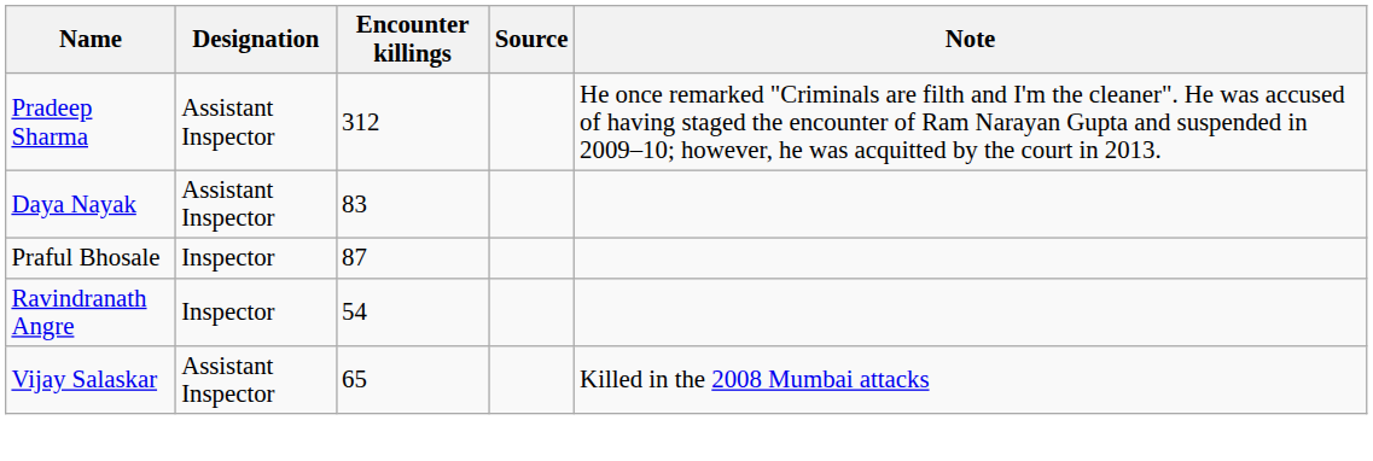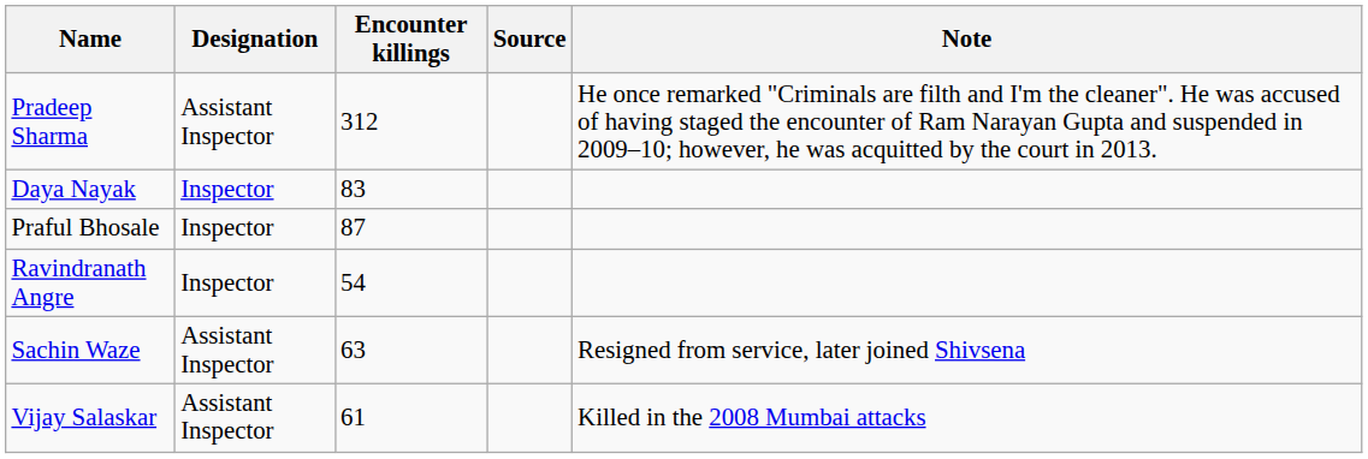Daya Nayak | Designation: Assistant Inspector -> Inspector
+ row: Sachin Waze | Assistant Inspector | 63 | Resigned from service, later joined Shivsena
Vijay Salaskar | Encounter killings: 65 -> 61
